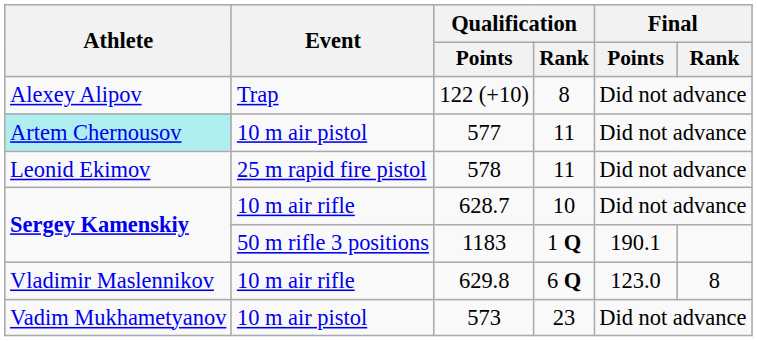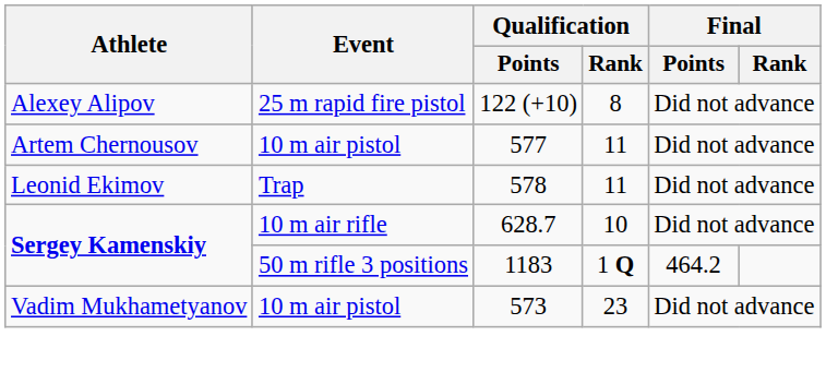122 (+10) | Event: Trap -> 25 m rapid fire pistol
577 | Athlete: paleturquoise background -> no background
578 | Event: 25 m rapid fire pistol -> Trap
1183 | Final / Points: 190.1 -> 464.2
- row: Vladimir Maslennikov | 10 m air rifle | 629.8 | 6 Q | 123.0 | 8
